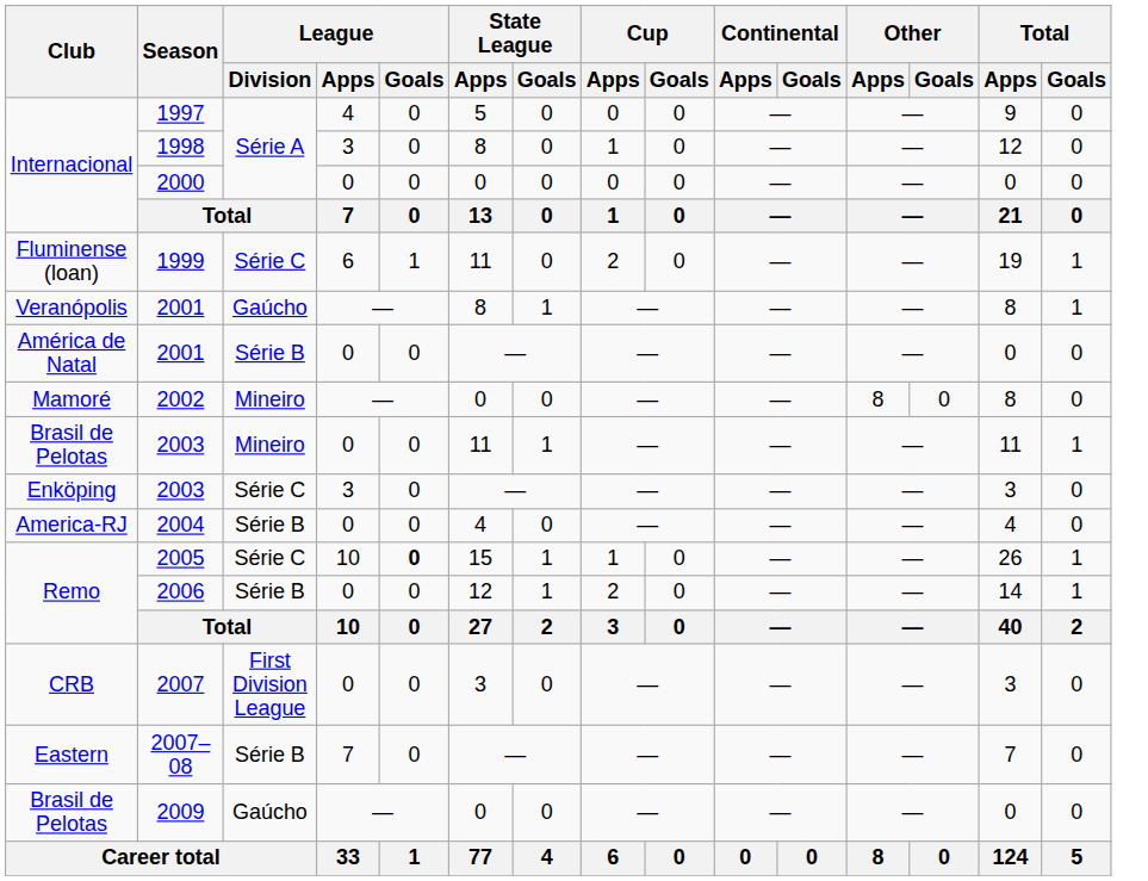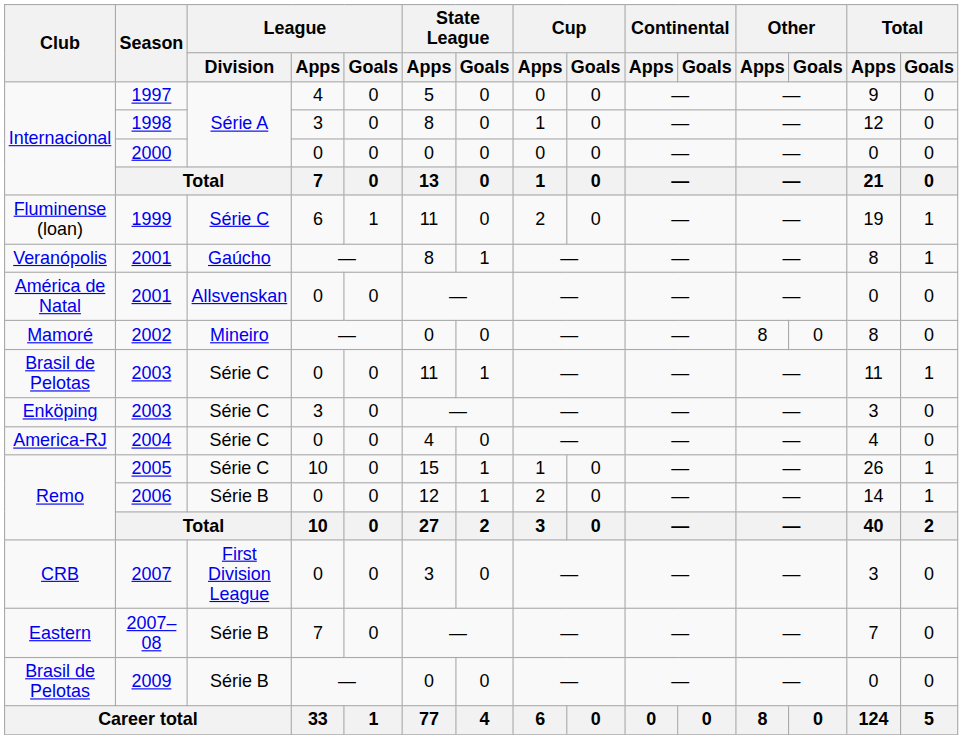América de Natal / 2001 | League / Division: Série B -> Allsvenskan
Brasil de Pelotas / 2003 | League / Division: Mineiro -> Série C
2004 | League / Division: Série B -> Série C
2005 | League / Goals: bold -> normal
2009 | League / Division: Gaúcho -> Série B
